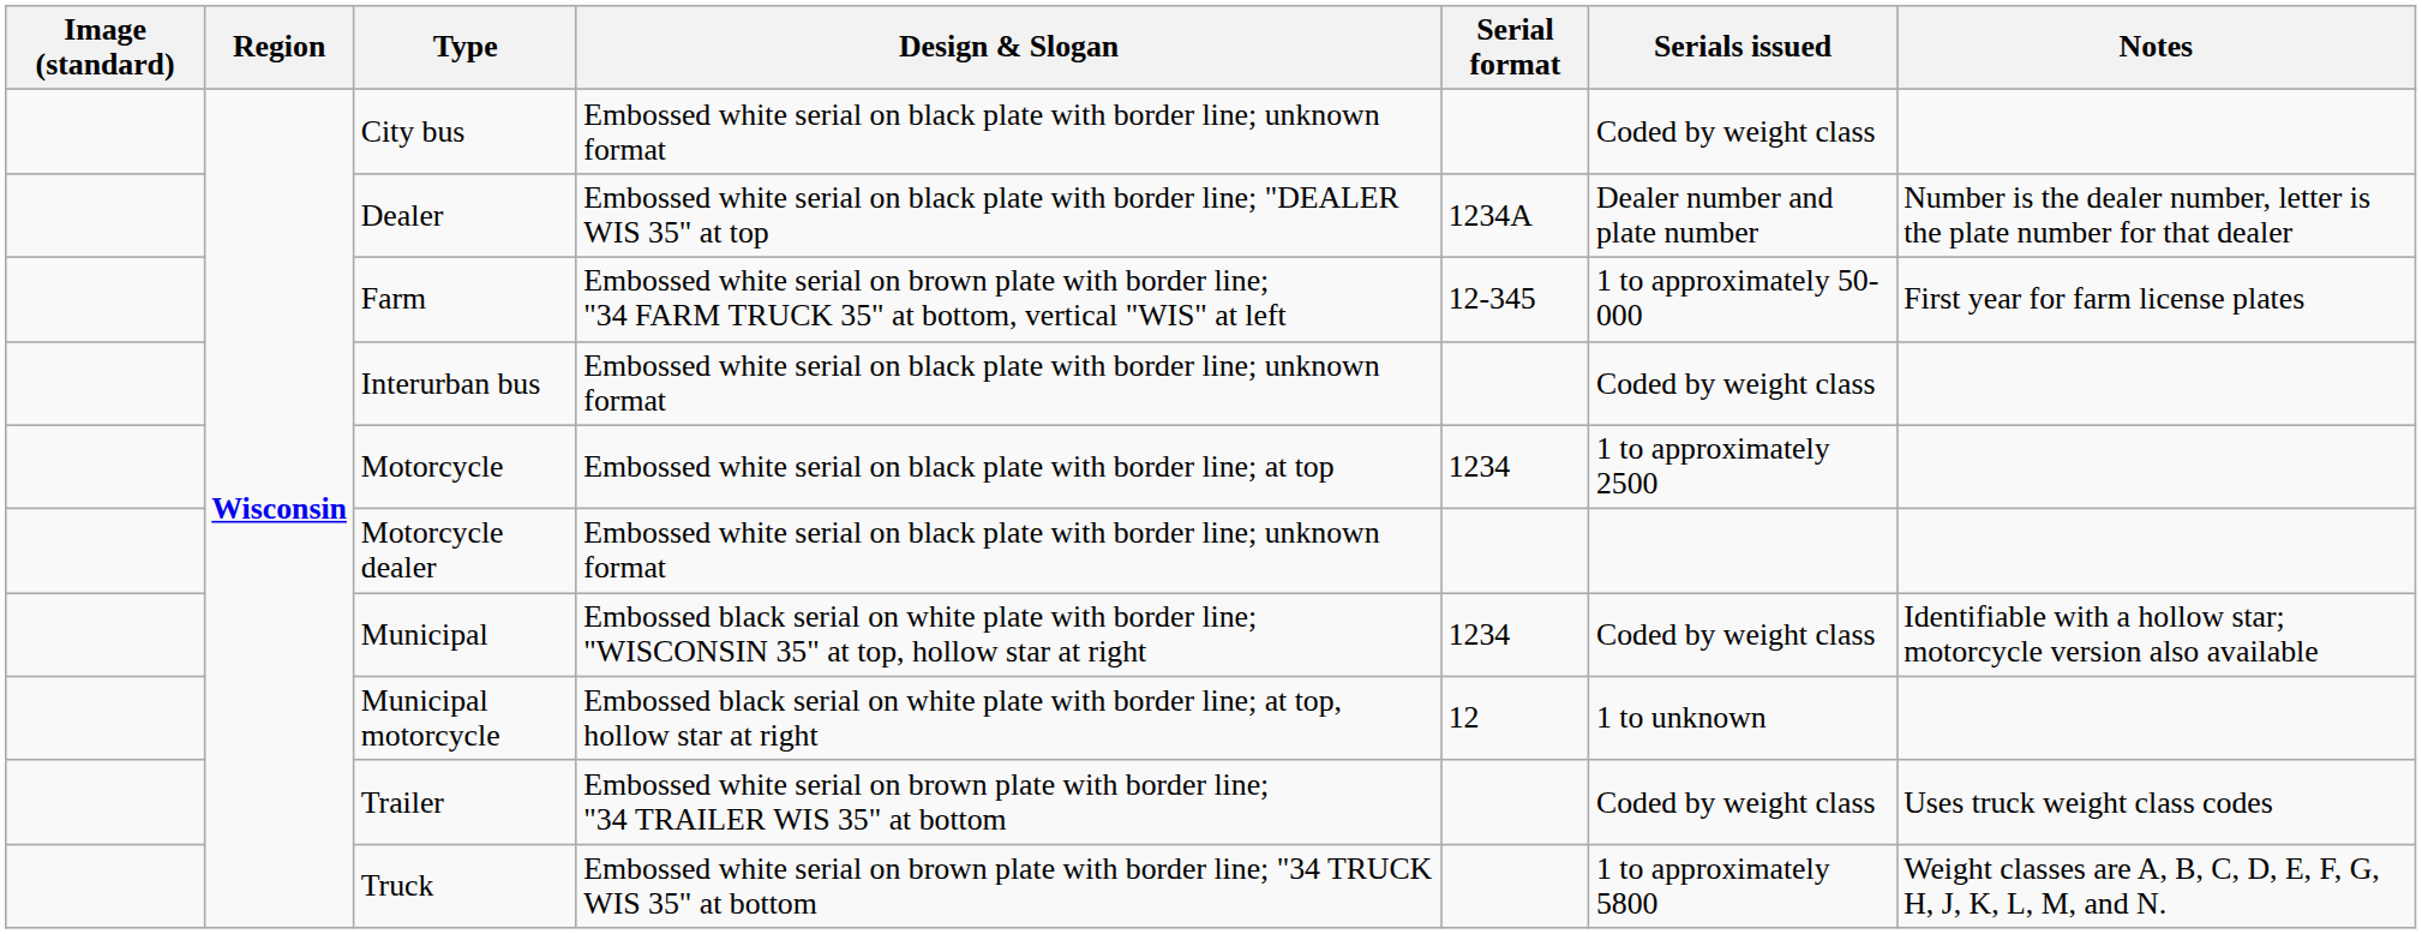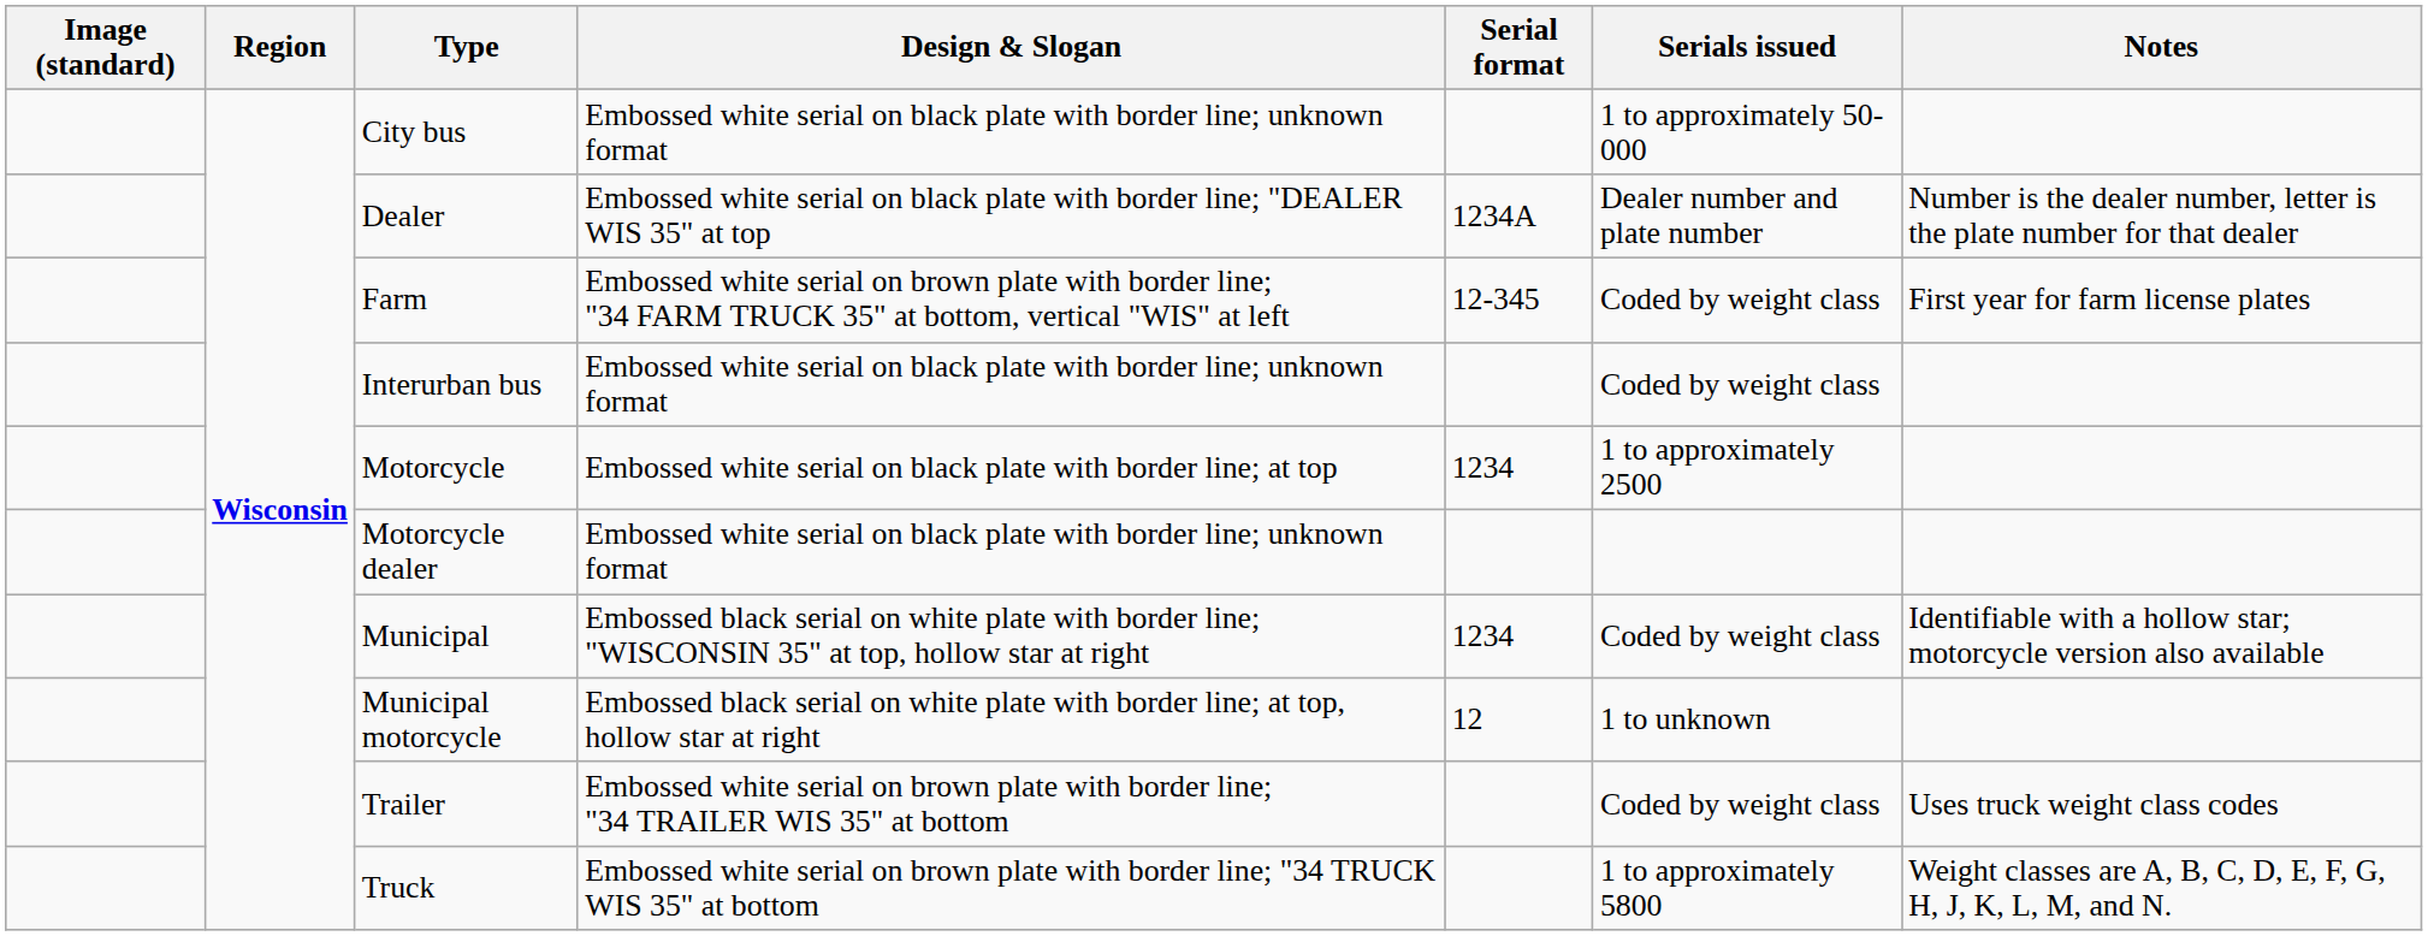City bus | Serials issued: Coded by weight class -> 1 to approximately 50-000
Farm | Serials issued: 1 to approximately 50-000 -> Coded by weight class
